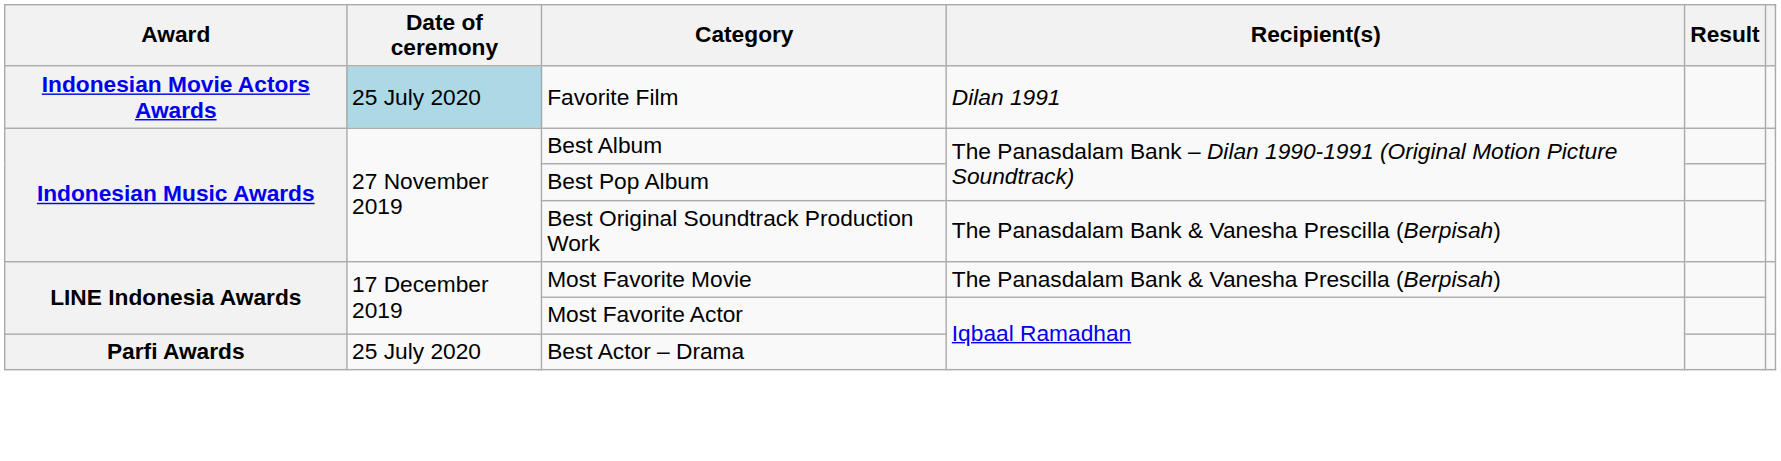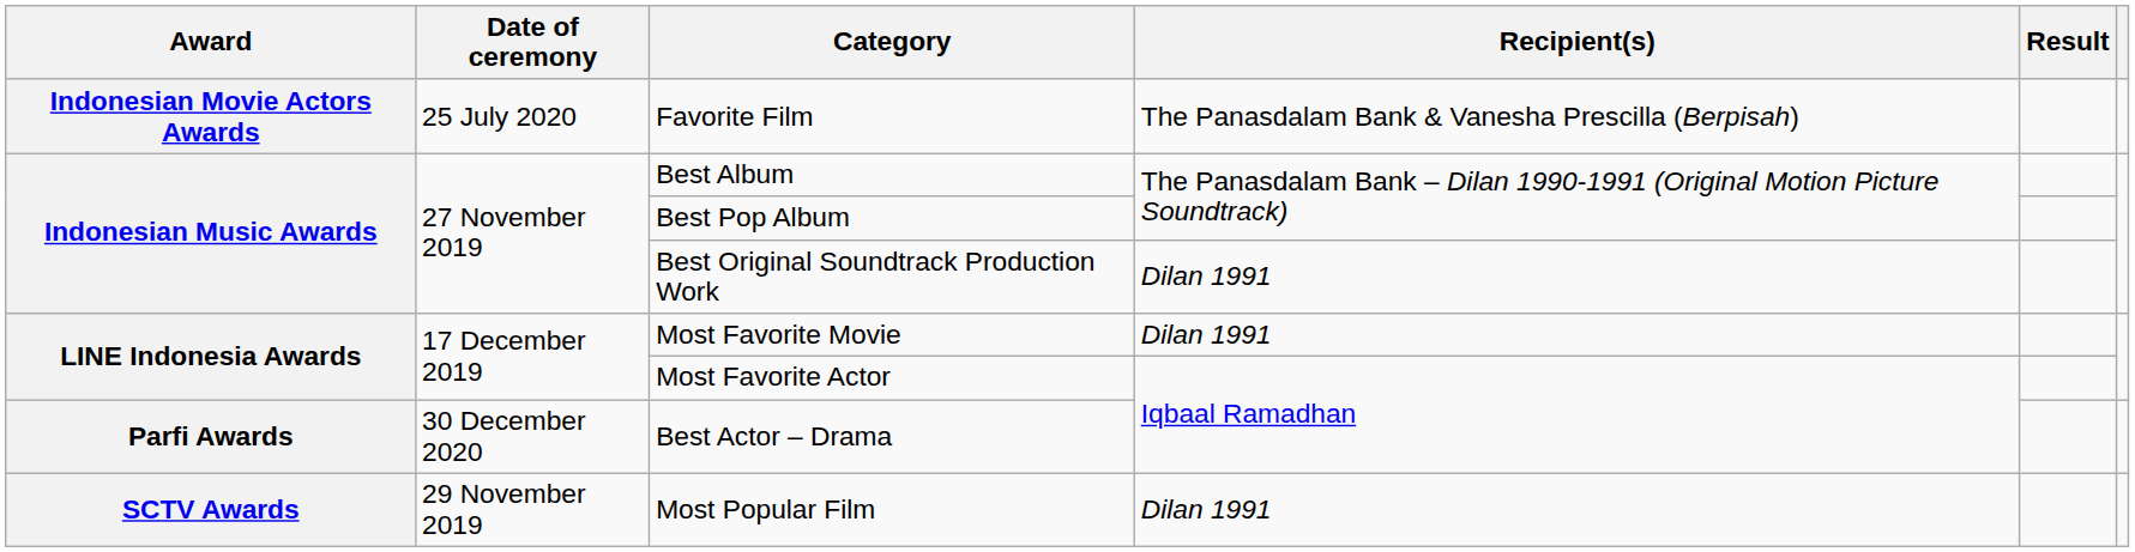Favorite Film | Date of ceremony: lightblue background -> no background
Favorite Film | Recipient(s): Dilan 1991 -> The Panasdalam Bank & Vanesha Prescilla (Berpisah)
Best Original Soundtrack Production Work | Recipient(s): The Panasdalam Bank & Vanesha Prescilla (Berpisah) -> Dilan 1991
Most Favorite Movie | Recipient(s): The Panasdalam Bank & Vanesha Prescilla (Berpisah) -> Dilan 1991
Best Actor – Drama | Date of ceremony: 25 July 2020 -> 30 December 2020
+ row: SCTV Awards | 29 November 2019 | Most Popular Film | Dilan 1991
